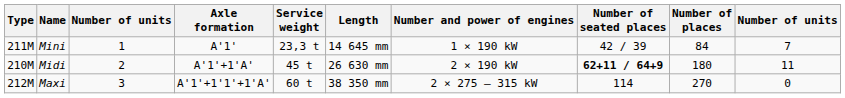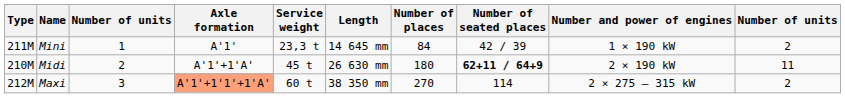columns swapped: Number and power of engines <-> Number of places
Mini | column 10: 7 -> 2
Maxi | Axle formation: no background -> lightsalmon background
Maxi | column 10: 0 -> 2
